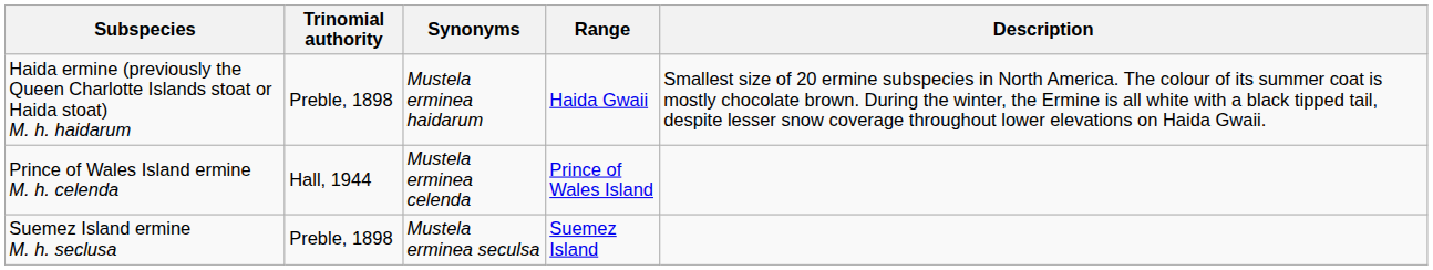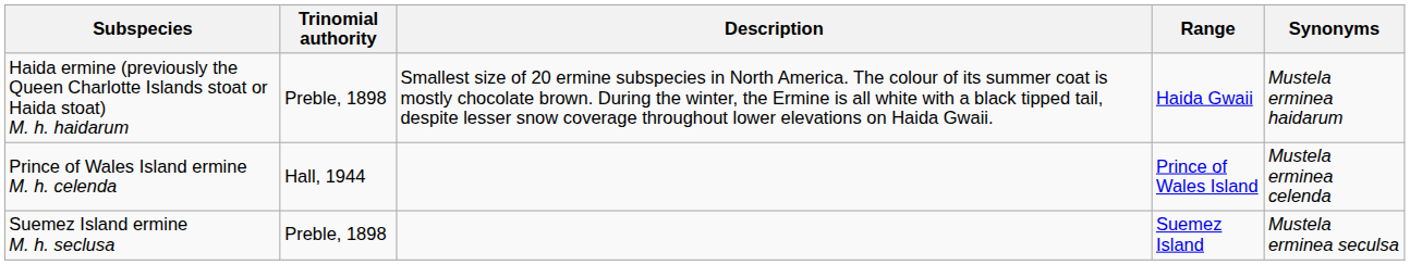columns swapped: Description <-> Synonyms
